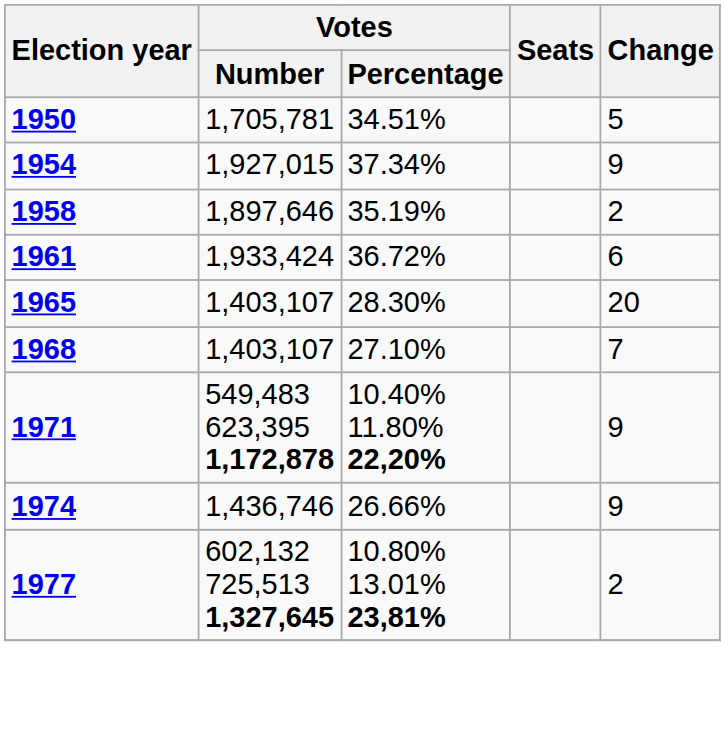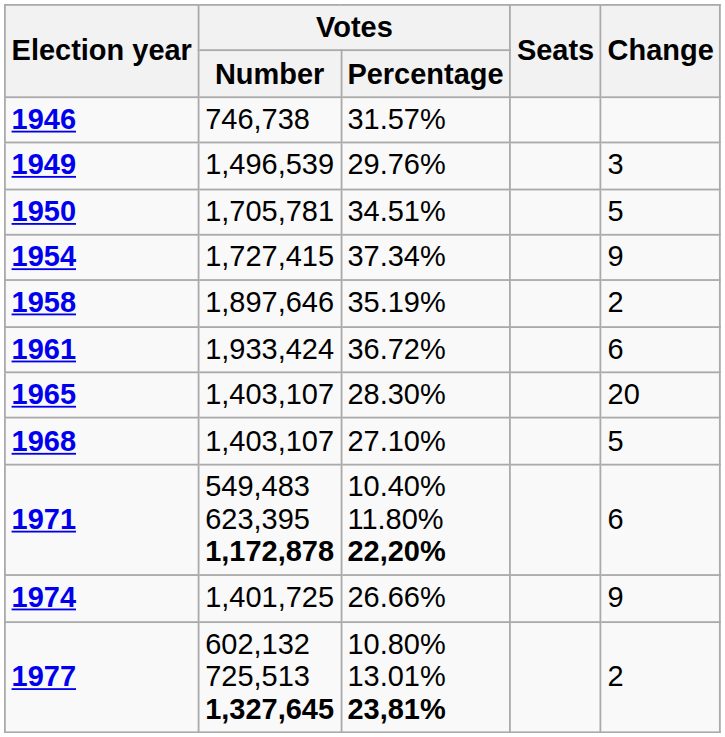+ row: 1946 | 746,738 | 31.57%
+ row: 1949 | 1,496,539 | 29.76% | 3
1954 | Votes / Number: 1,927,015 -> 1,727,415
1968 | Change: 7 -> 5
1971 | Change: 9 -> 6
1974 | Votes / Number: 1,436,746 -> 1,401,725
